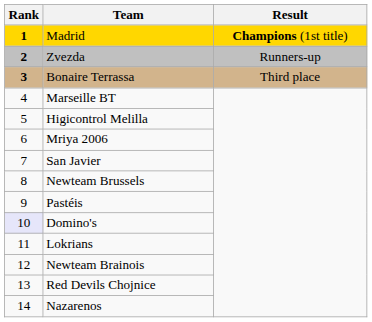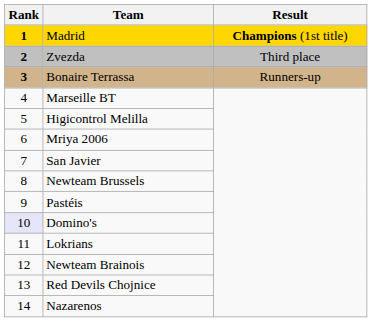Zvezda | Result: Runners-up -> Third place
Bonaire Terrassa | Result: Third place -> Runners-up
